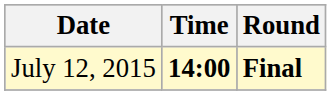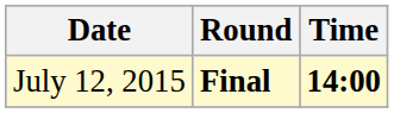columns swapped: Time <-> Round
